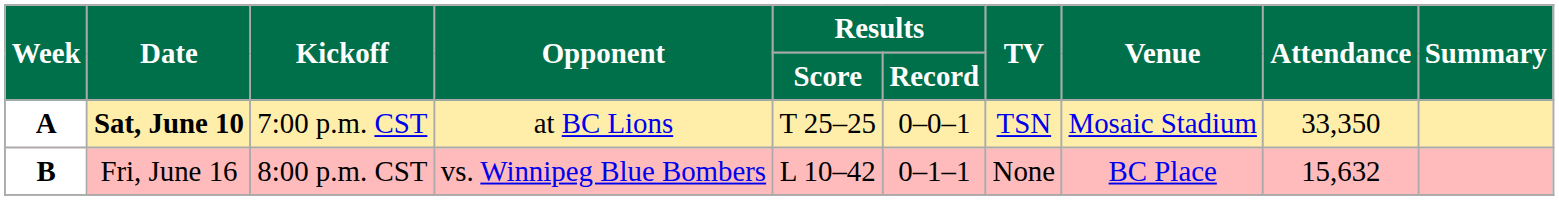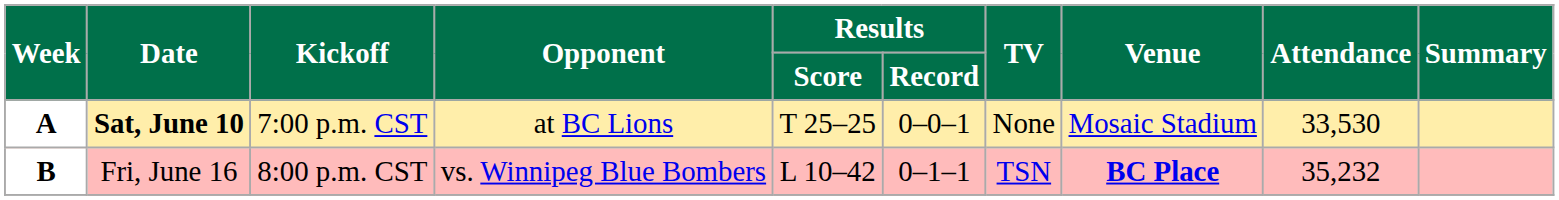A | TV: TSN -> None
A | Attendance: 33,350 -> 33,530
B | TV: None -> TSN
B | Venue: normal -> bold
B | Attendance: 15,632 -> 35,232
